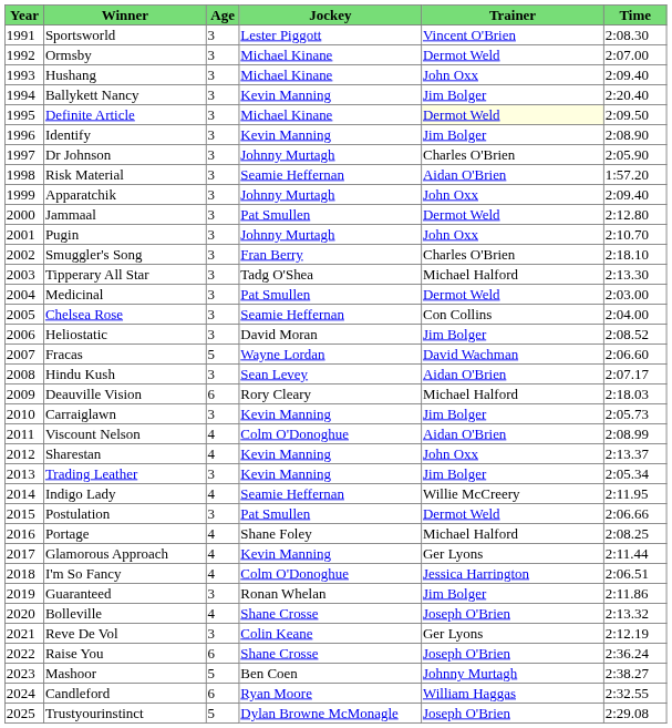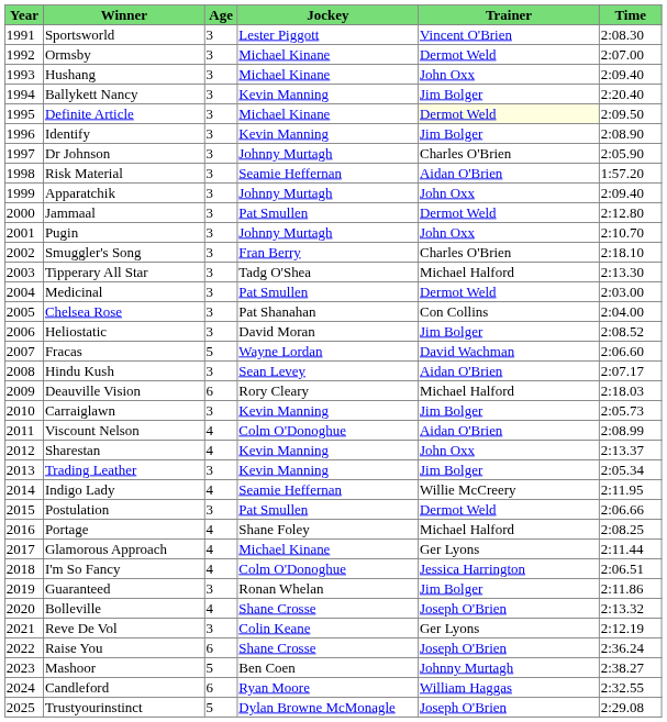Chelsea Rose | Jockey: Seamie Heffernan -> Pat Shanahan
Glamorous Approach | Jockey: Kevin Manning -> Michael Kinane
